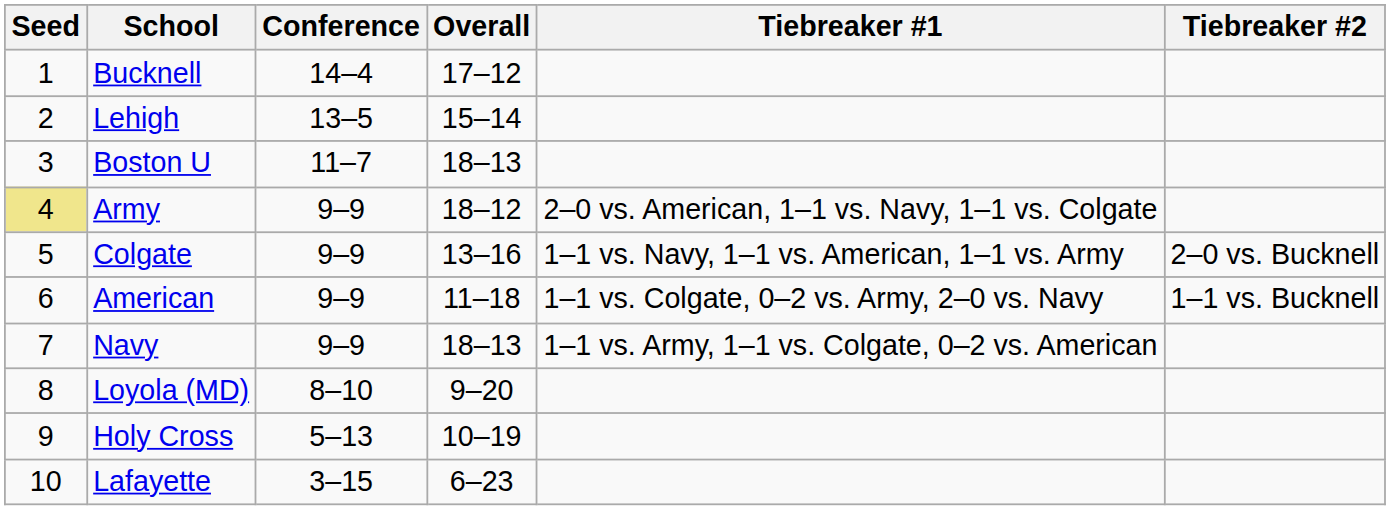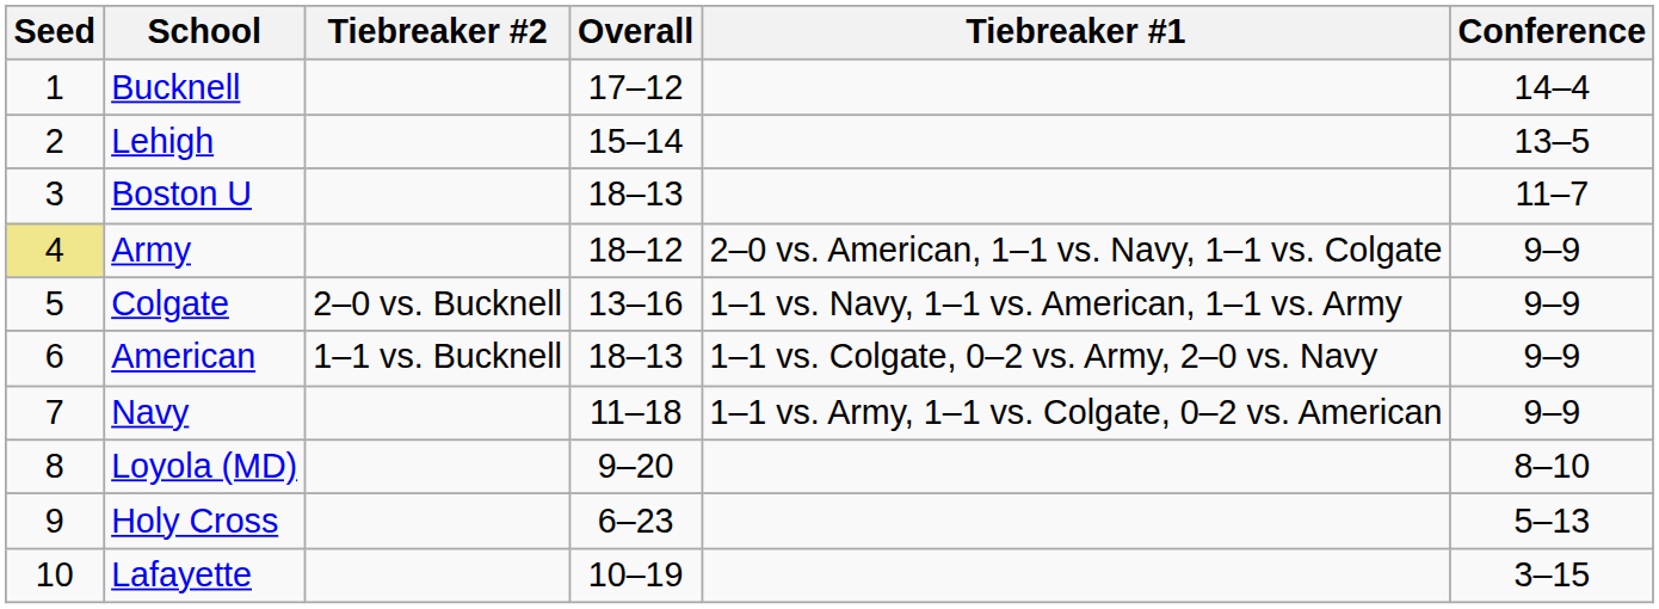columns swapped: Conference <-> Tiebreaker #2
American | Overall: 11–18 -> 18–13
Navy | Overall: 18–13 -> 11–18
Holy Cross | Overall: 10–19 -> 6–23
Lafayette | Overall: 6–23 -> 10–19
